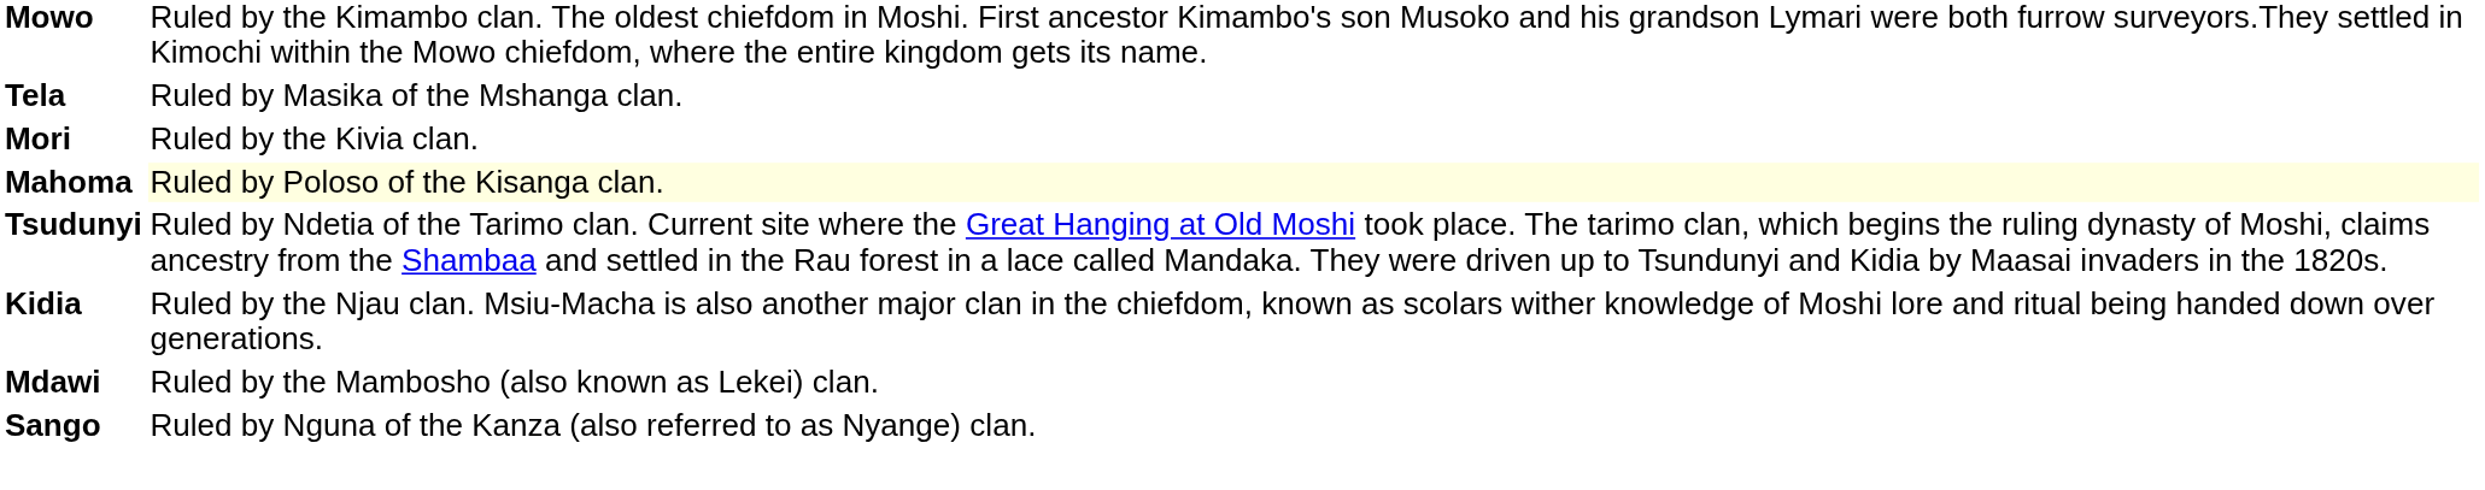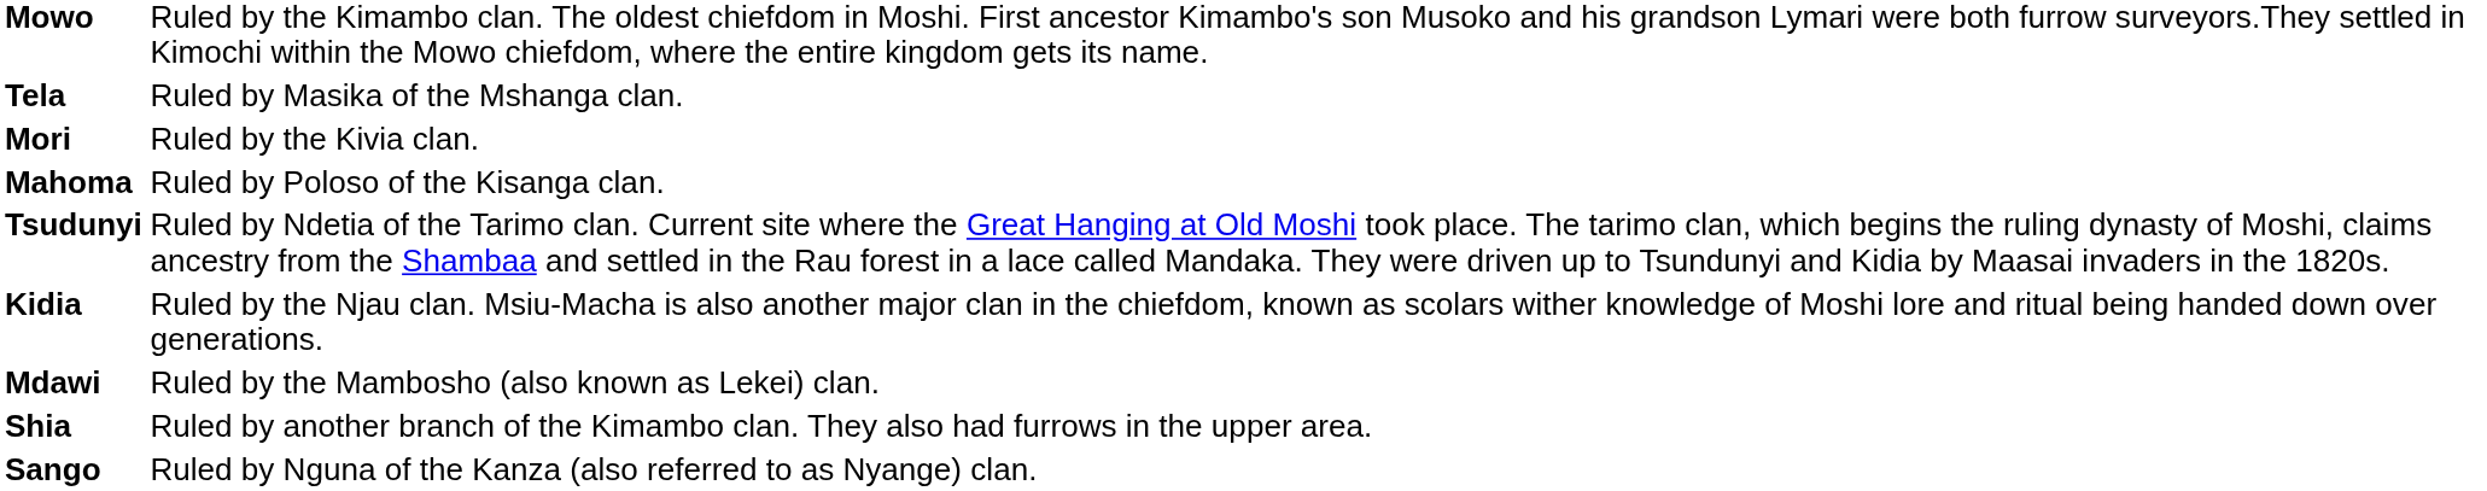Mahoma | column 2: lightyellow background -> no background
+ row: Shia | Ruled by another branch of the Kimambo clan. They also had furrows in the upper area.
